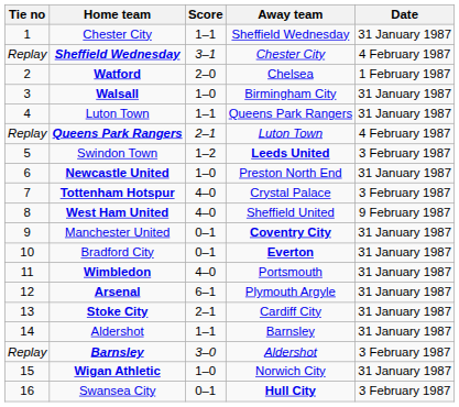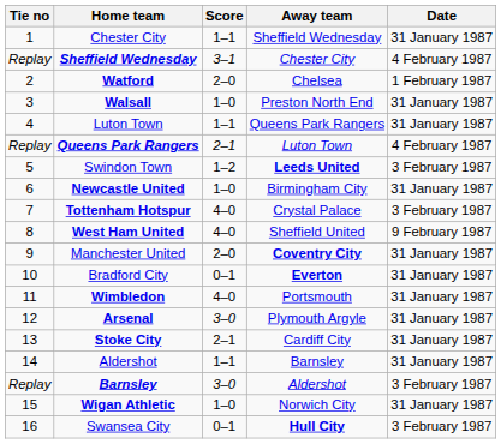Walsall | Away team: Birmingham City -> Preston North End
Newcastle United | Away team: Preston North End -> Birmingham City
Manchester United | Score: 0–1 -> 2–0
Arsenal | Score: 6–1 -> 3–0
